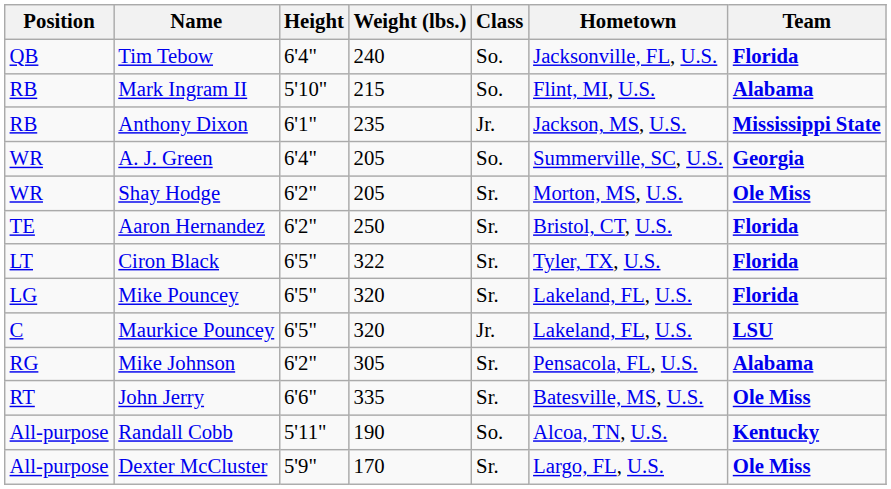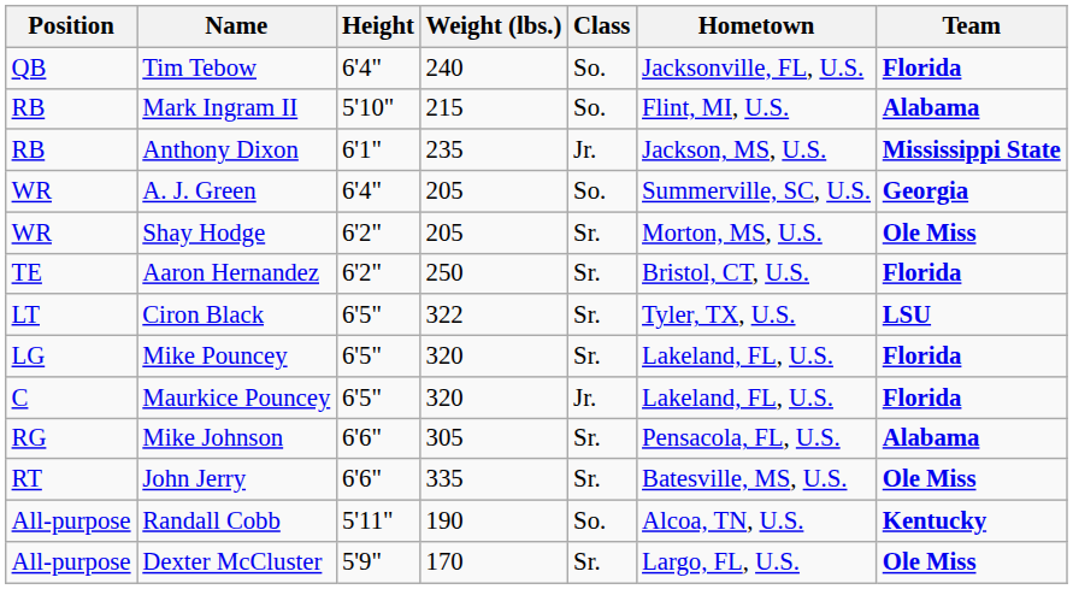Ciron Black | Team: Florida -> LSU
Maurkice Pouncey | Team: LSU -> Florida
Mike Johnson | Height: 6'2" -> 6'6"
